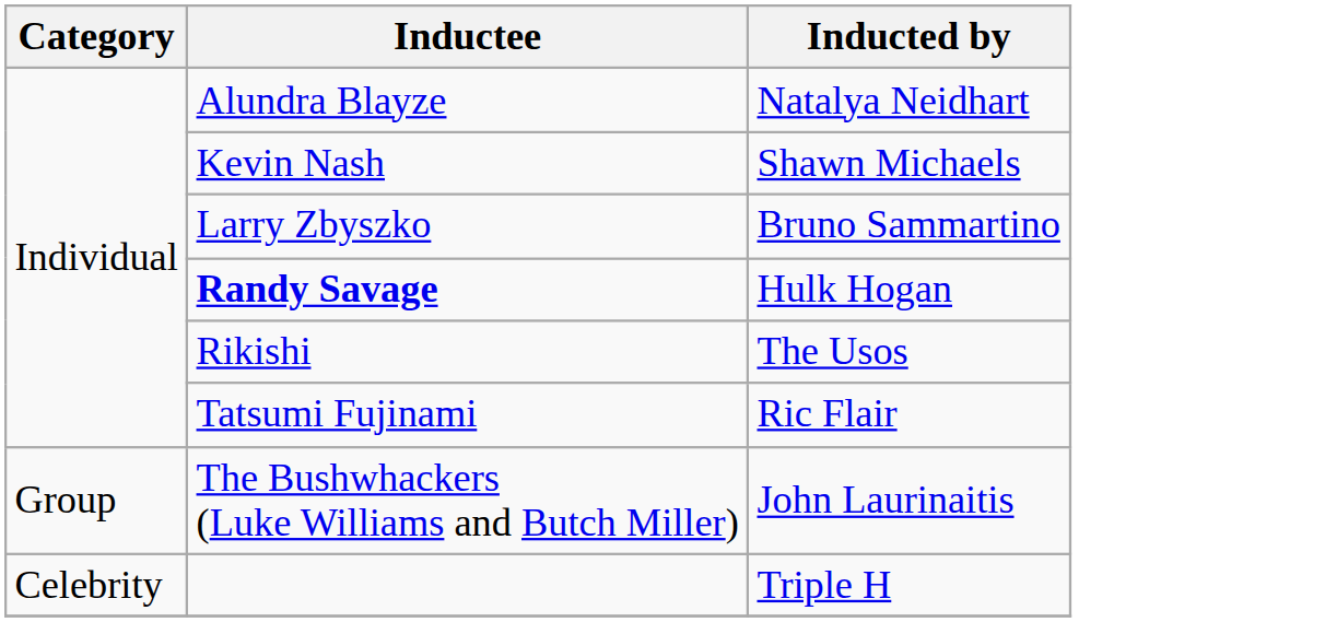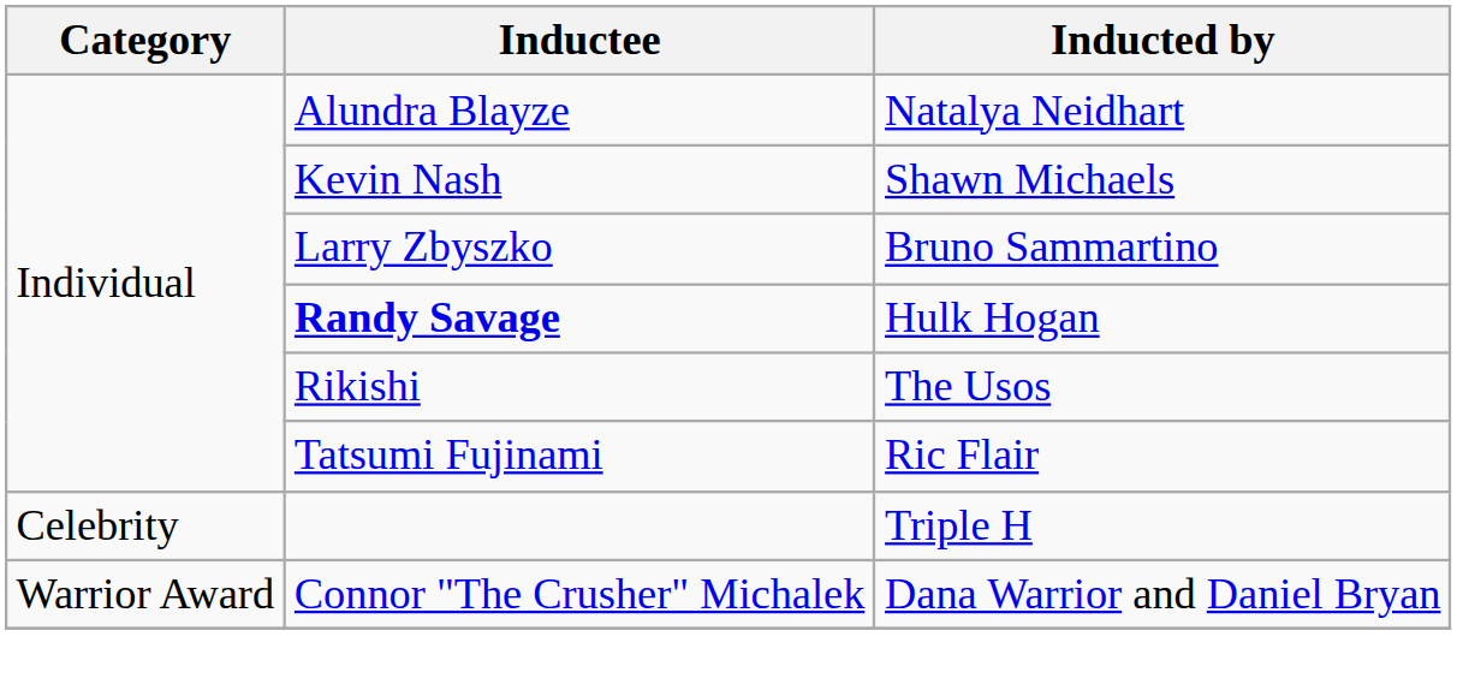- row: Group | The Bushwhackers (Luke Williams and Butch Miller) | John Laurinaitis
+ row: Warrior Award | Connor "The Crusher" Michalek | Dana Warrior and Daniel Bryan
